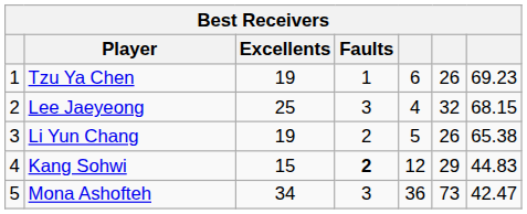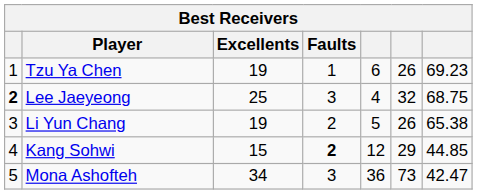Lee Jaeyeong | column 1: normal -> bold
Lee Jaeyeong | column 7: 68.15 -> 68.75
Kang Sohwi | column 7: 44.83 -> 44.85
